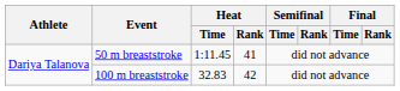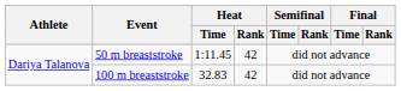50 m breaststroke | Heat / Rank: 41 -> 42
